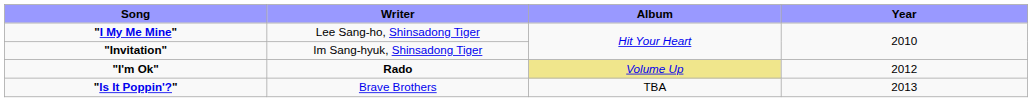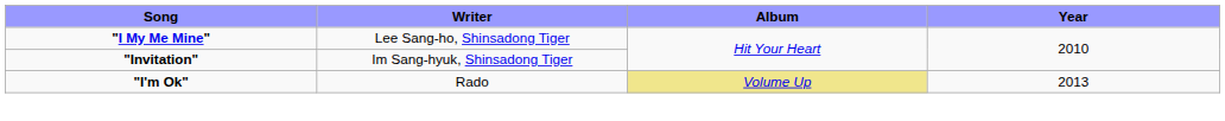"I'm Ok" | Writer: bold -> normal
"I'm Ok" | Year: 2012 -> 2013
- row: "Is It Poppin'?" | Brave Brothers | TBA | 2013
